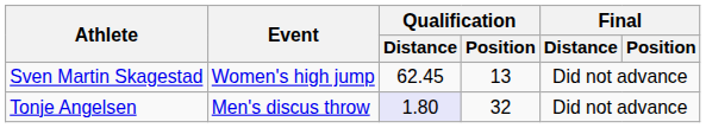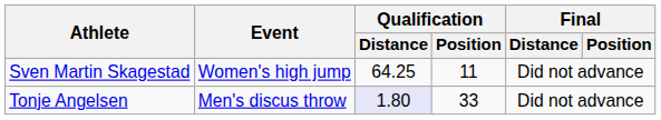Sven Martin Skagestad | Qualification / Distance: 62.45 -> 64.25
Sven Martin Skagestad | Qualification / Position: 13 -> 11
Tonje Angelsen | Qualification / Position: 32 -> 33
